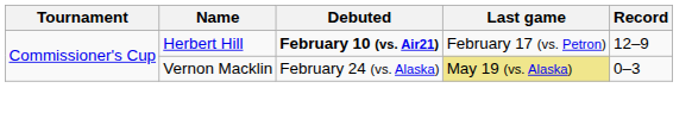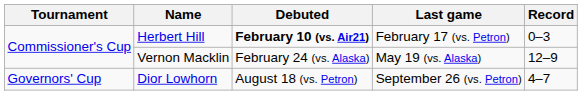Herbert Hill | Record: 12–9 -> 0–3
Vernon Macklin | Last game: khaki background -> no background
Vernon Macklin | Record: 0–3 -> 12–9
+ row: Governors' Cup | Dior Lowhorn | August 18 (vs. Petron) | September 26 (vs. Petron) | 4–7
